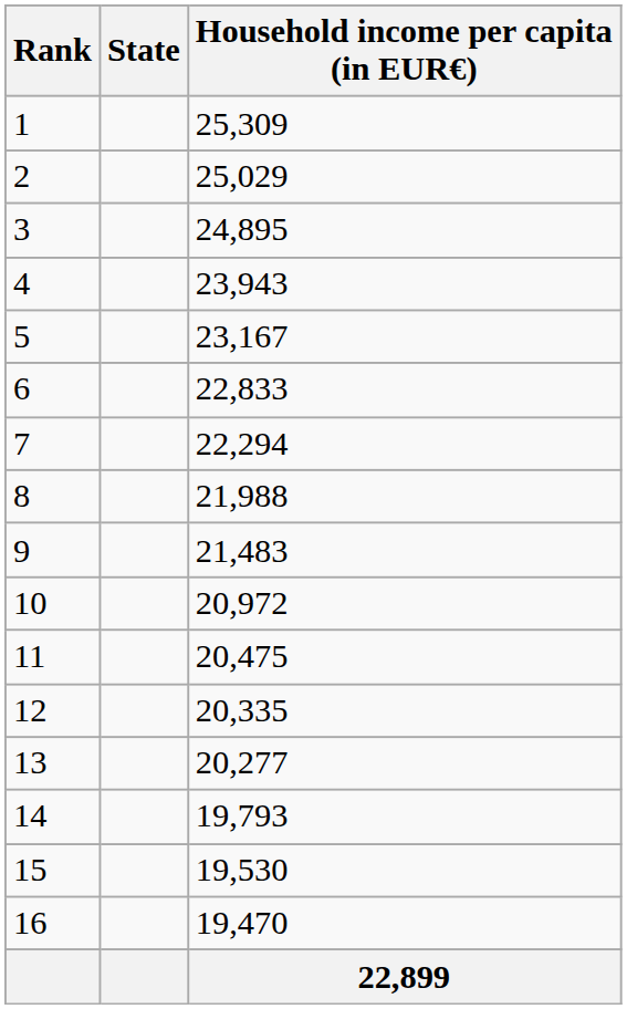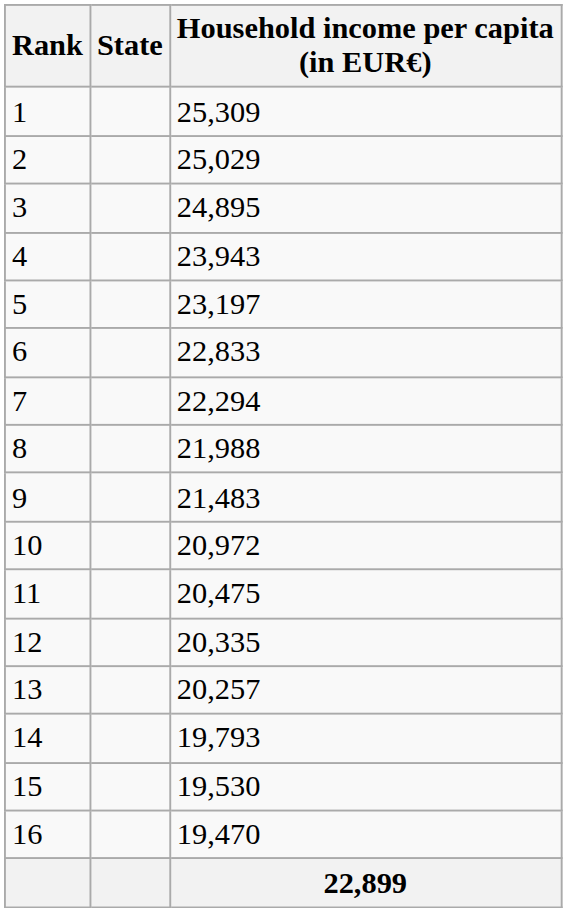5 | Household income per capita (in EUR€): 23,167 -> 23,197
13 | Household income per capita (in EUR€): 20,277 -> 20,257
